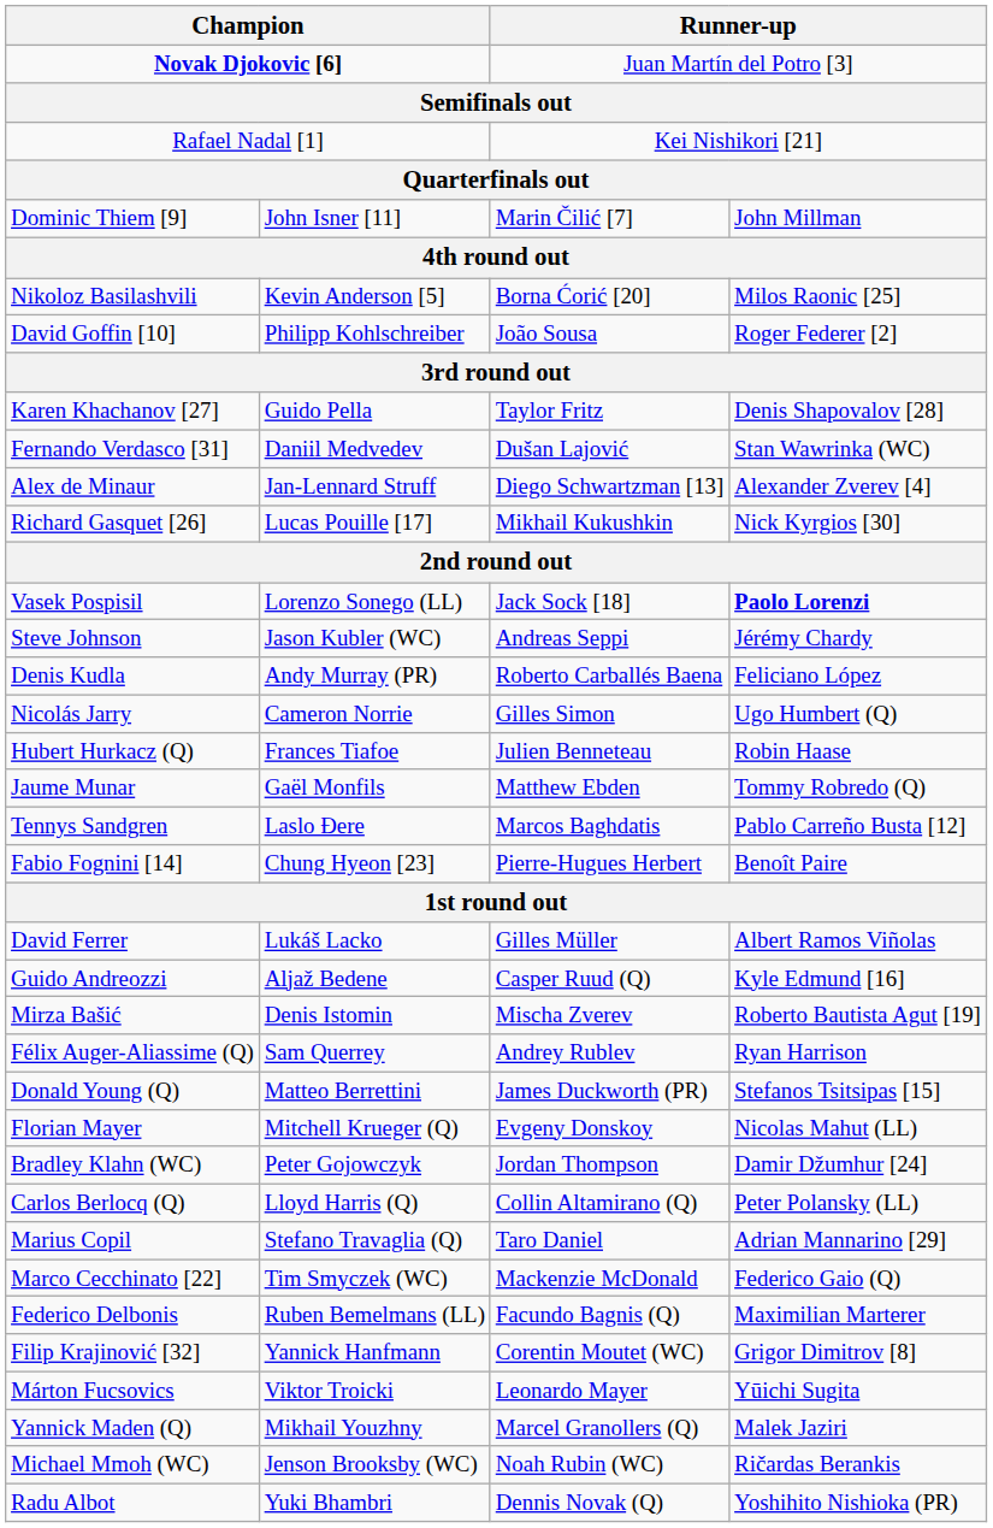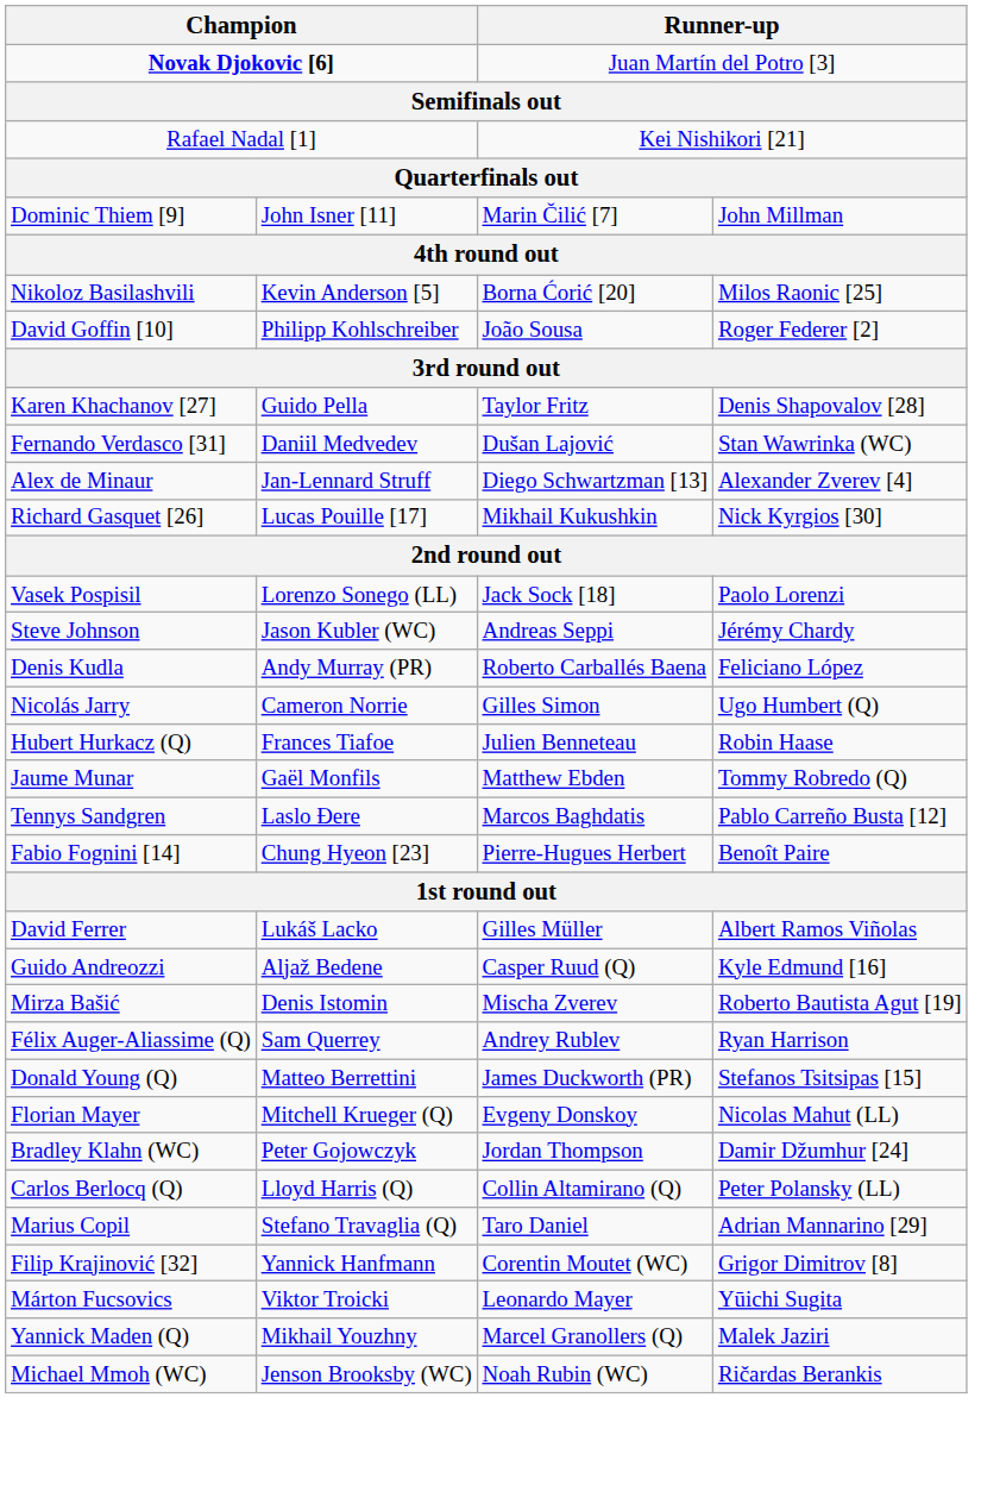Vasek Pospisil | column 4: bold -> normal
- row: Marco Cecchinato [22] | Tim Smyczek (WC) | Mackenzie McDonald | Federico Gaio (Q)
- row: Federico Delbonis | Ruben Bemelmans (LL) | Facundo Bagnis (Q) | Maximilian Marterer
- row: Radu Albot | Yuki Bhambri | Dennis Novak (Q) | Yoshihito Nishioka (PR)
